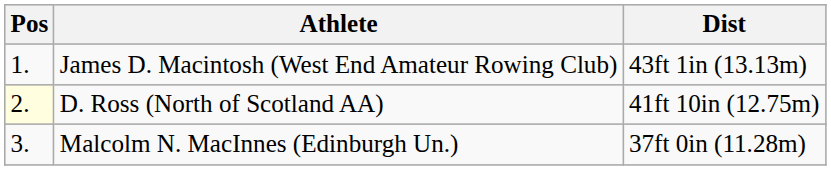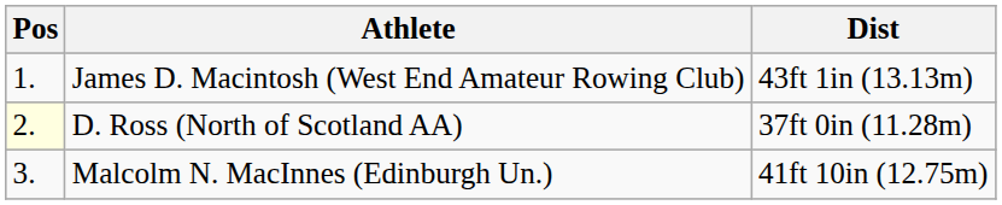D. Ross (North of Scotland AA) | Dist: 41ft 10in (12.75m) -> 37ft 0in (11.28m)
Malcolm N. MacInnes (Edinburgh Un.) | Dist: 37ft 0in (11.28m) -> 41ft 10in (12.75m)
